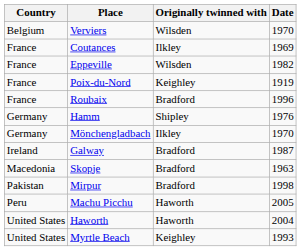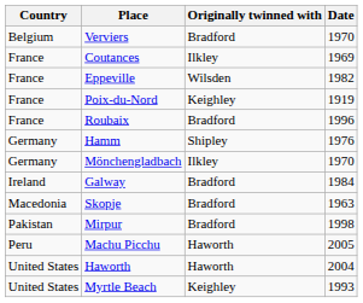Verviers | Originally twinned with: Wilsden -> Bradford
Galway | Date: 1987 -> 1984
